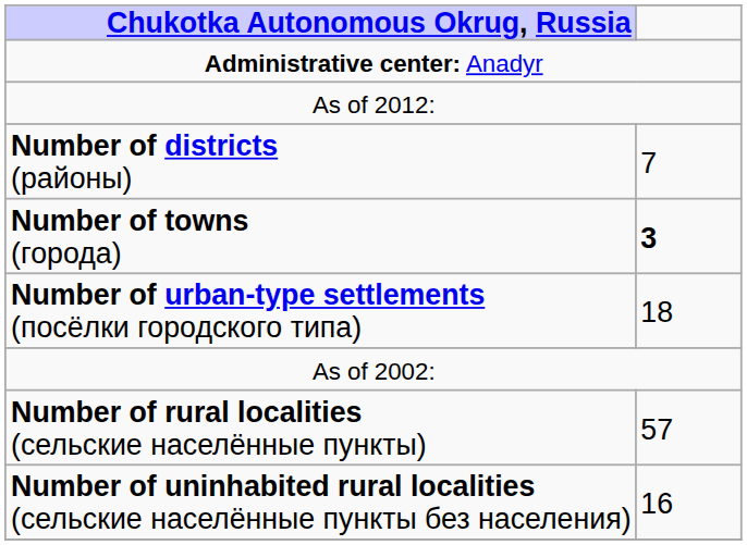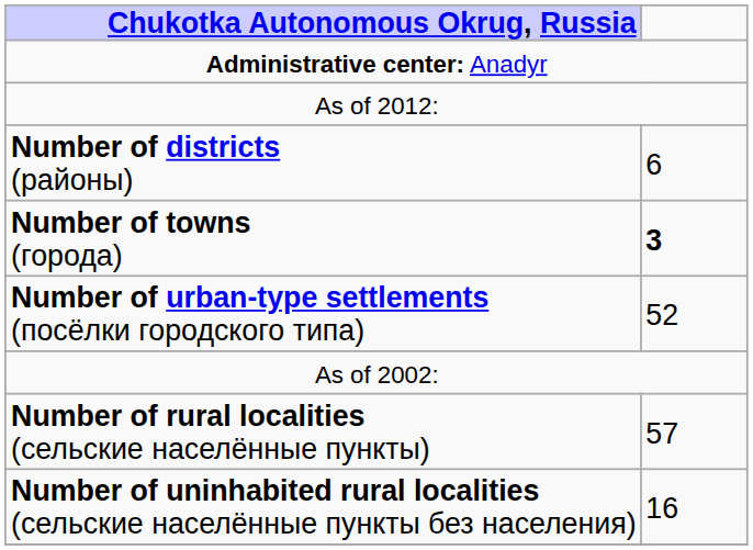Number of districts (районы) | column 2: 7 -> 6
Number of urban-type settlements (посёлки городского типа) | column 2: 18 -> 52
